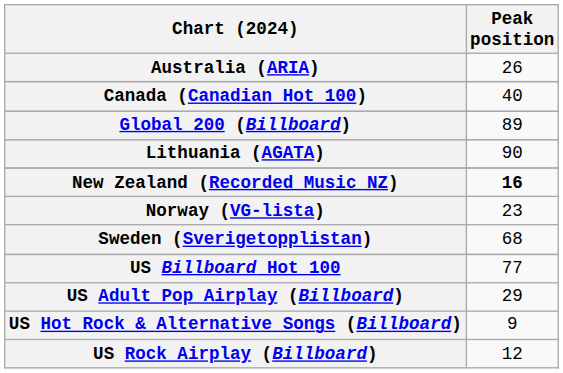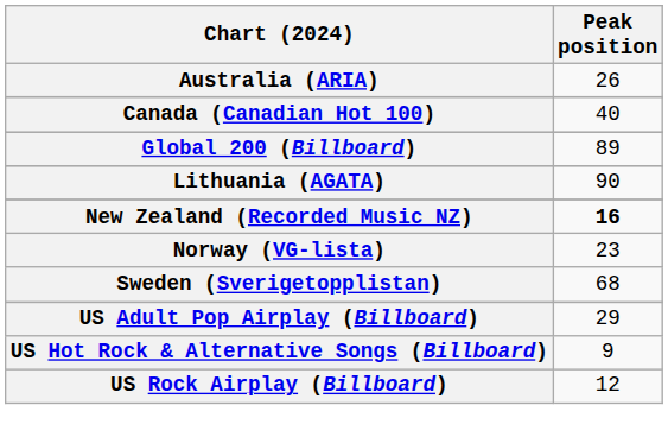- row: US Billboard Hot 100 | 77
